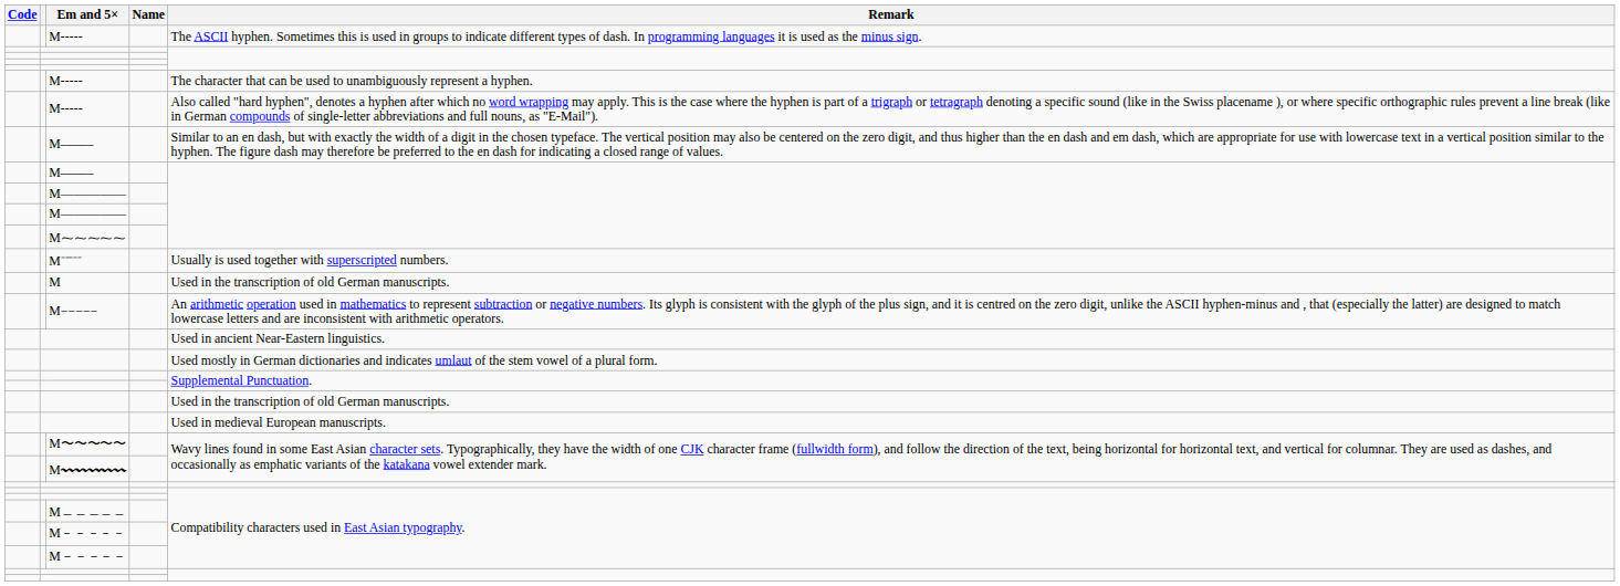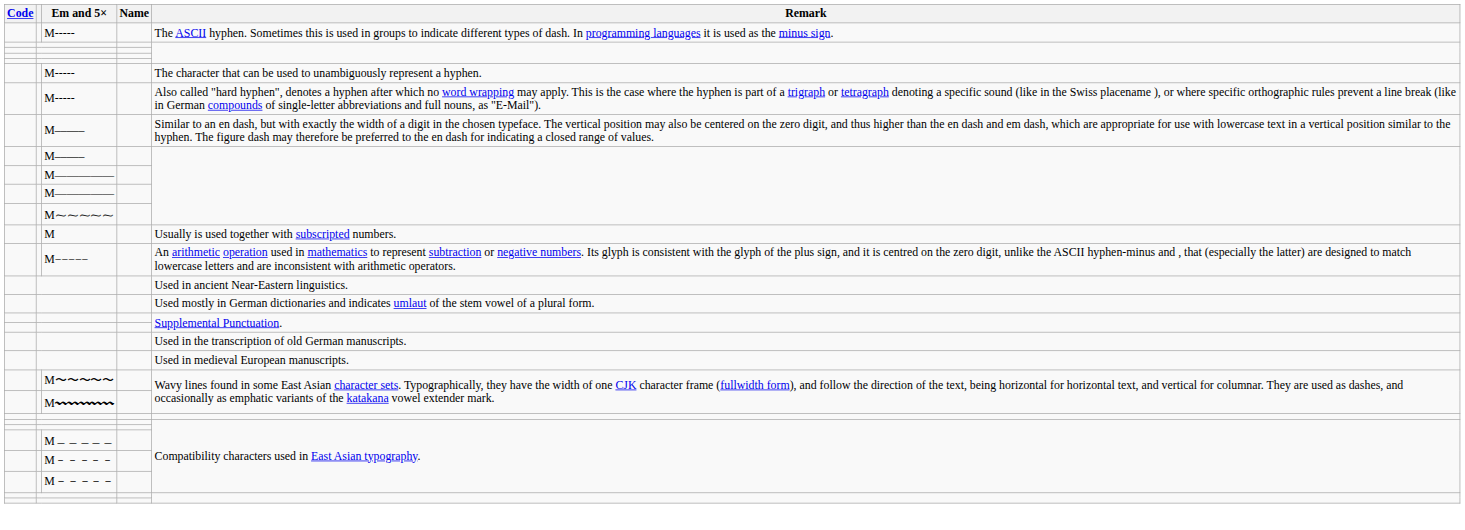- row: M⁻⁻⁻⁻⁻ | Usually is used together with superscripted numbers.
M | Remark: Used in the transcription of old German manuscripts. -> Usually is used together with subscripted numbers.
